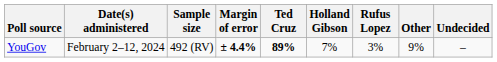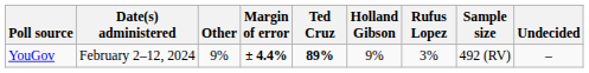columns swapped: Sample size <-> Other
YouGov | Holland Gibson: 7% -> 9%
